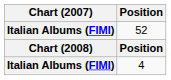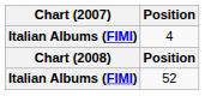rows swapped: 4 <-> 52
